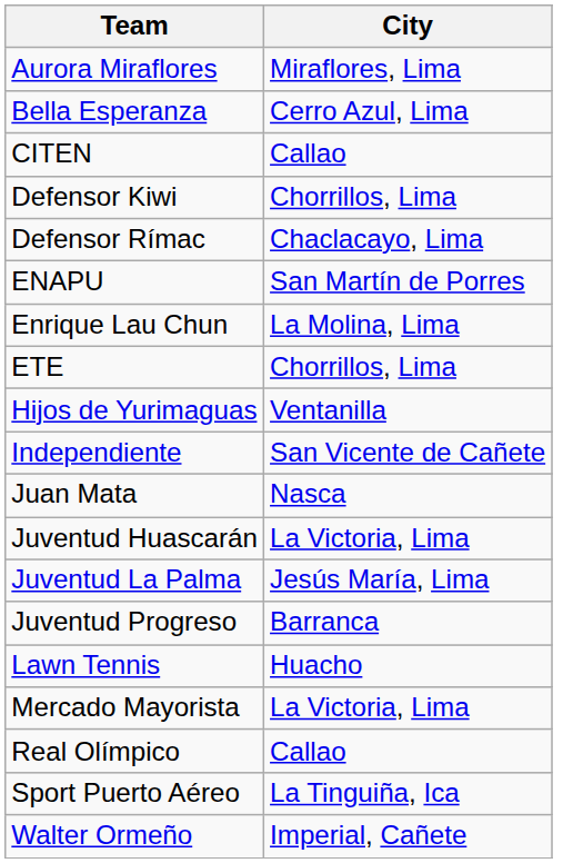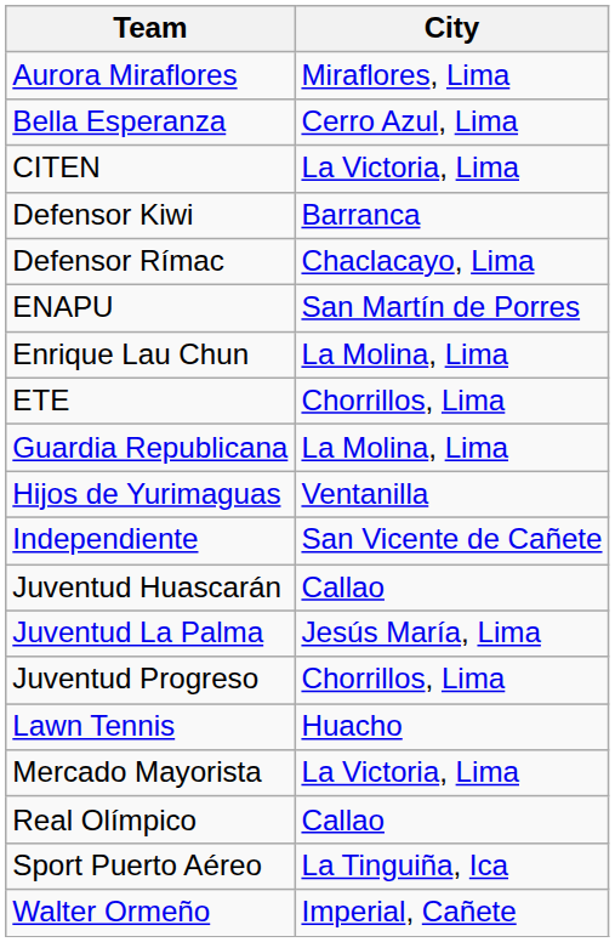CITEN | City: Callao -> La Victoria, Lima
Defensor Kiwi | City: Chorrillos, Lima -> Barranca
+ row: Guardia Republicana | La Molina, Lima
- row: Juan Mata | Nasca
Juventud Huascarán | City: La Victoria, Lima -> Callao
Juventud Progreso | City: Barranca -> Chorrillos, Lima
